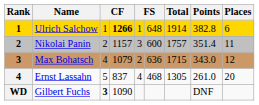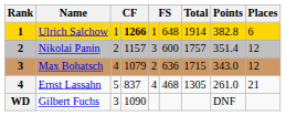Nikolai Panin | Places: 11 -> 12
Ernst Lassahn | Places: 20 -> 21
Gilbert Fuchs | column 3: bold -> normal
